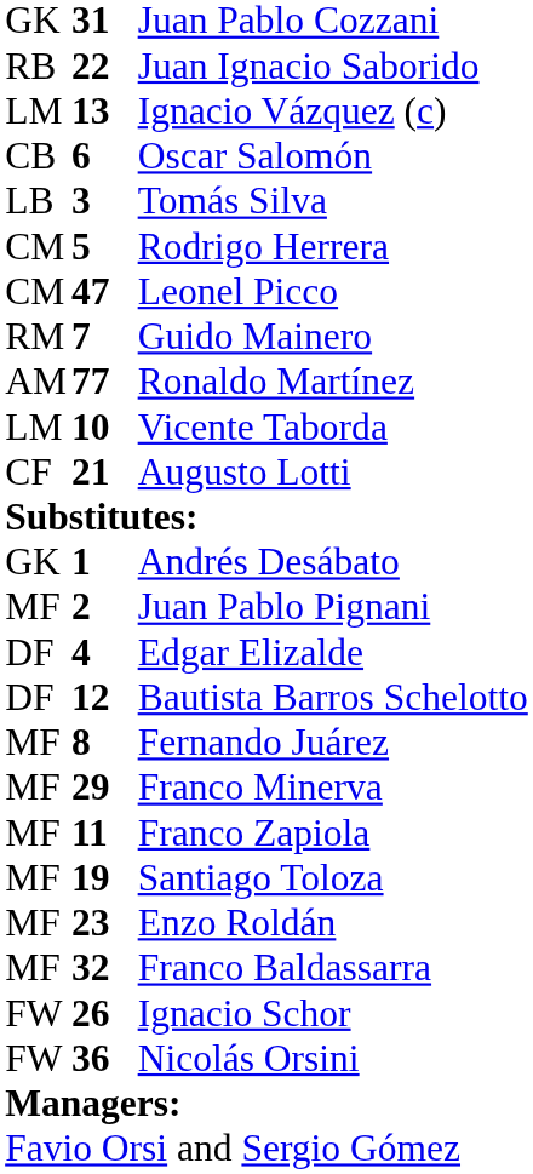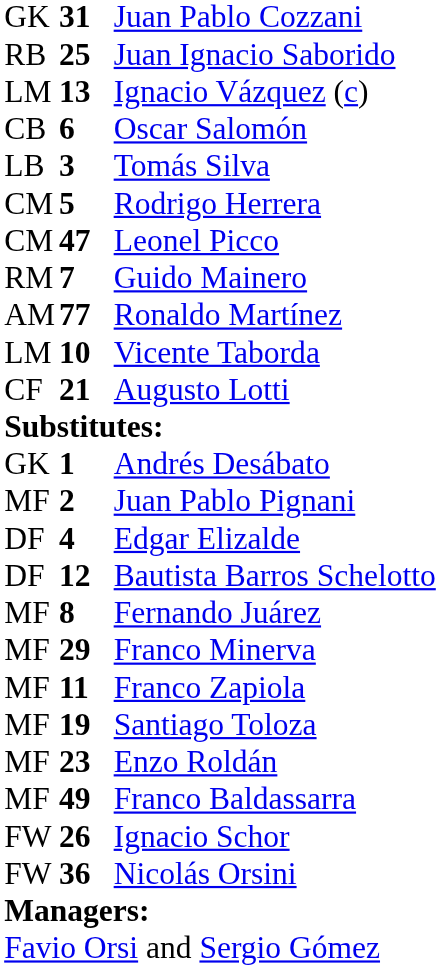Juan Ignacio Saborido | column 2: 22 -> 25
Franco Baldassarra | column 2: 32 -> 49
